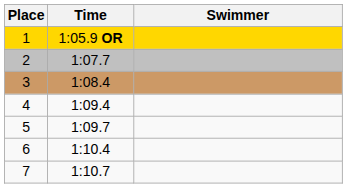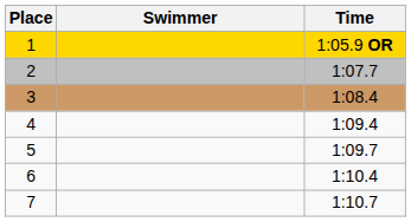columns swapped: Swimmer <-> Time
